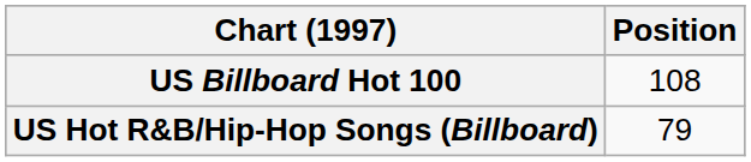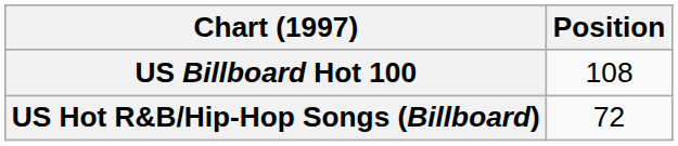US Hot R&B/Hip-Hop Songs (Billboard) | Position: 79 -> 72
